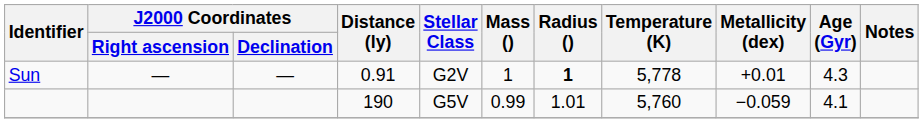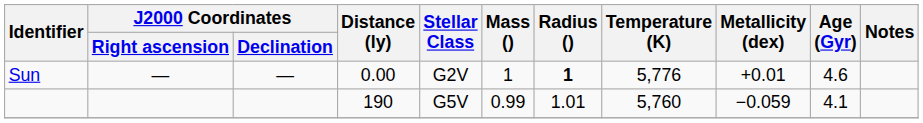Sun | Distance (ly): 0.91 -> 0.00
Sun | Temperature (K): 5,778 -> 5,776
Sun | Age (Gyr): 4.3 -> 4.6
